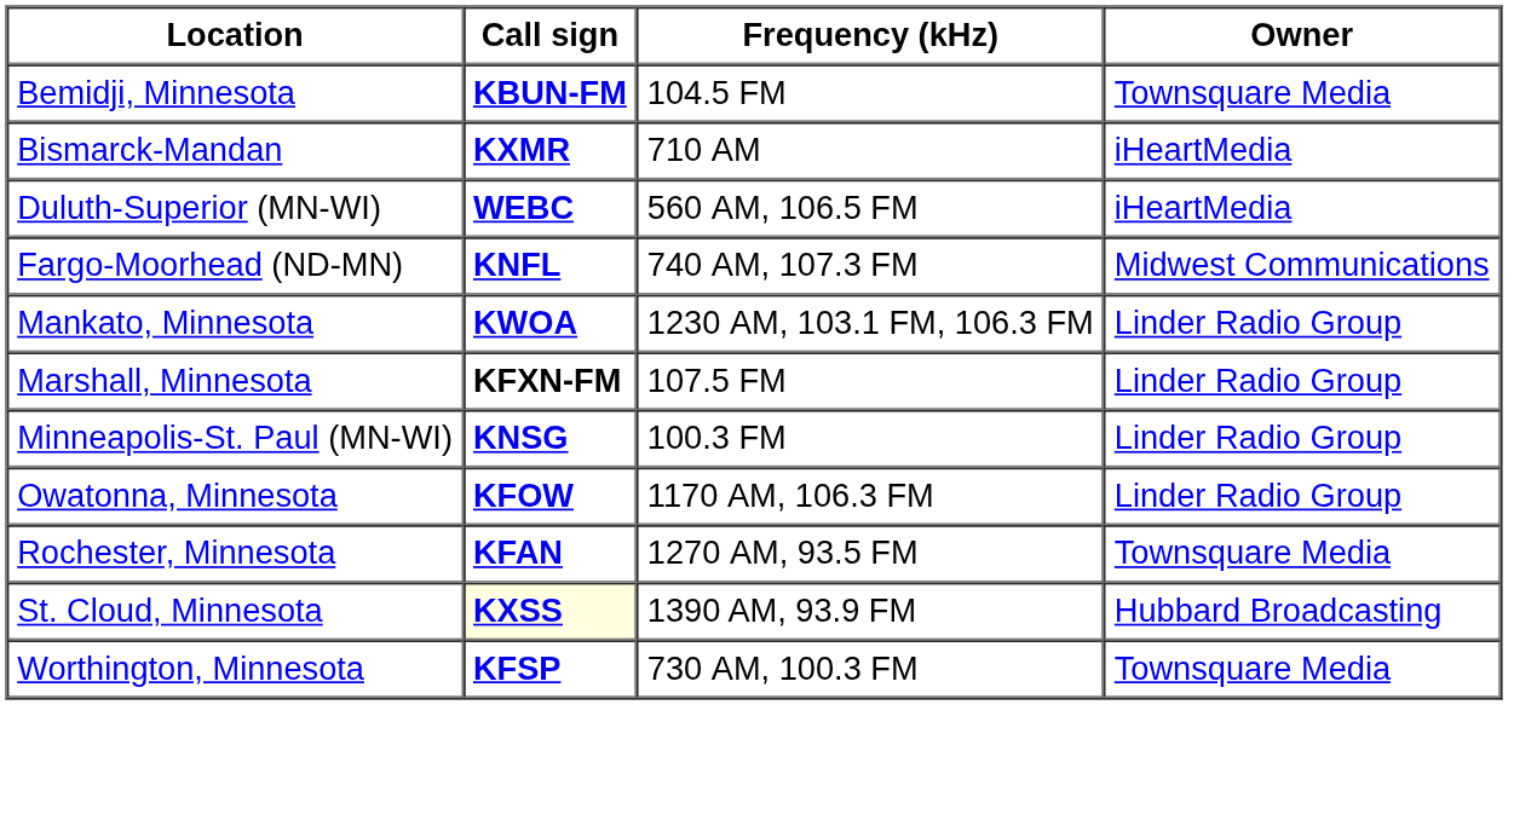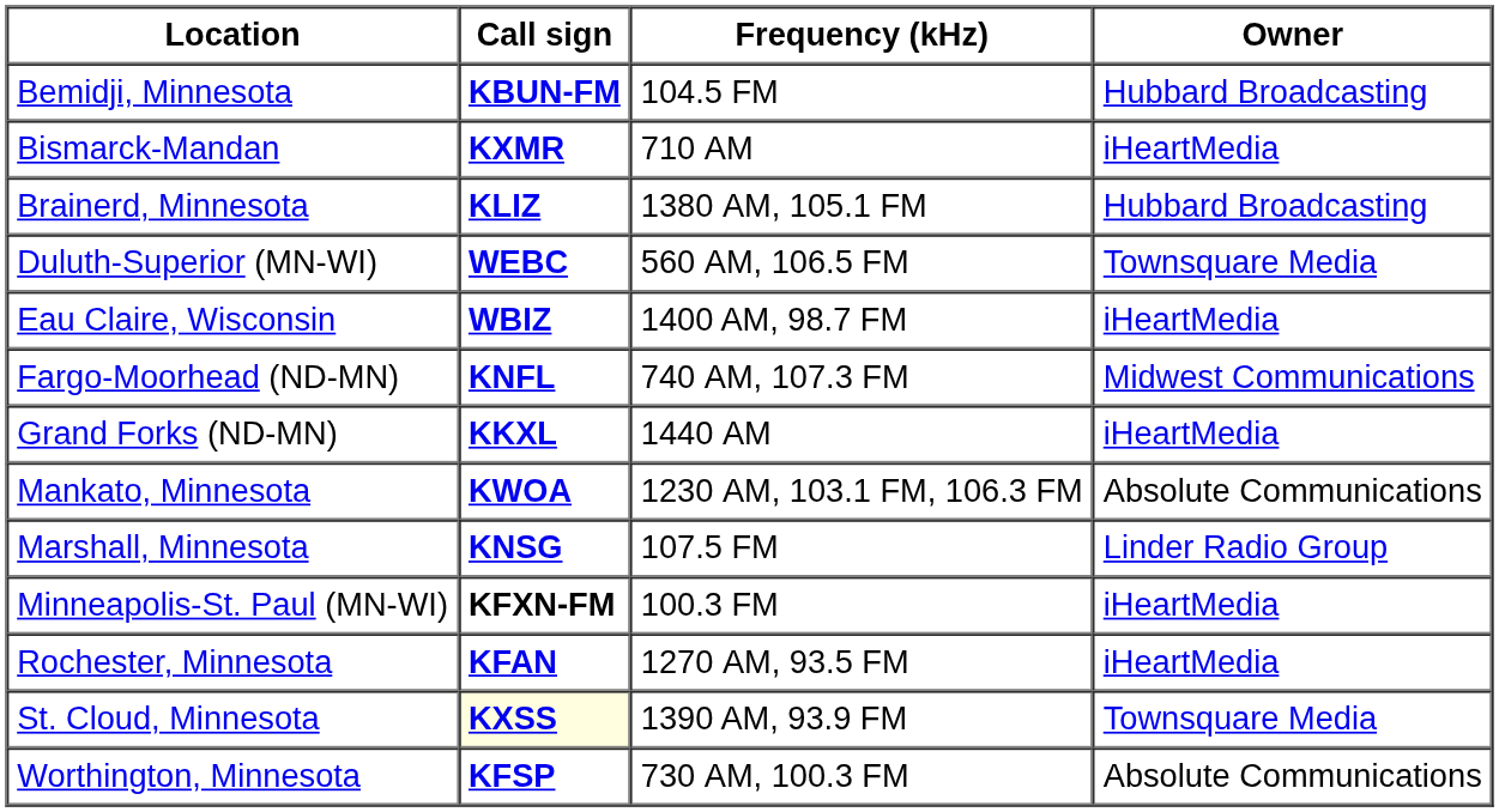Bemidji, Minnesota | Owner: Townsquare Media -> Hubbard Broadcasting
+ row: Brainerd, Minnesota | KLIZ | 1380 AM, 105.1 FM | Hubbard Broadcasting
Duluth-Superior (MN-WI) | Owner: iHeartMedia -> Townsquare Media
+ row: Eau Claire, Wisconsin | WBIZ | 1400 AM, 98.7 FM | iHeartMedia
+ row: Grand Forks (ND-MN) | KKXL | 1440 AM | iHeartMedia
Mankato, Minnesota | Owner: Linder Radio Group -> Absolute Communications
Marshall, Minnesota | Call sign: KFXN-FM -> KNSG
Minneapolis-St. Paul (MN-WI) | Call sign: KNSG -> KFXN-FM
Minneapolis-St. Paul (MN-WI) | Owner: Linder Radio Group -> iHeartMedia
- row: Owatonna, Minnesota | KFOW | 1170 AM, 106.3 FM | Linder Radio Group
Rochester, Minnesota | Owner: Townsquare Media -> iHeartMedia
St. Cloud, Minnesota | Owner: Hubbard Broadcasting -> Townsquare Media
Worthington, Minnesota | Owner: Townsquare Media -> Absolute Communications
